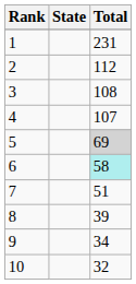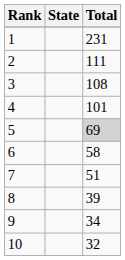2 | Total: 112 -> 111
4 | Total: 107 -> 101
6 | Total: paleturquoise background -> no background
